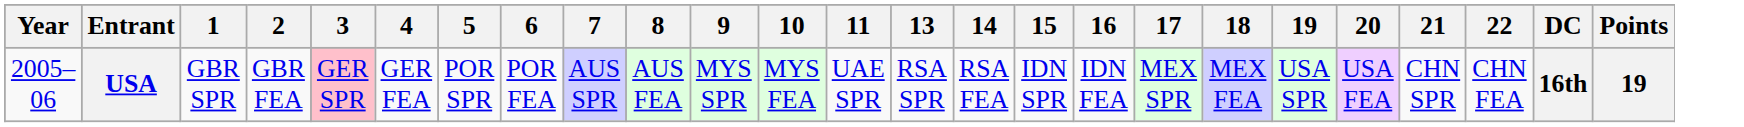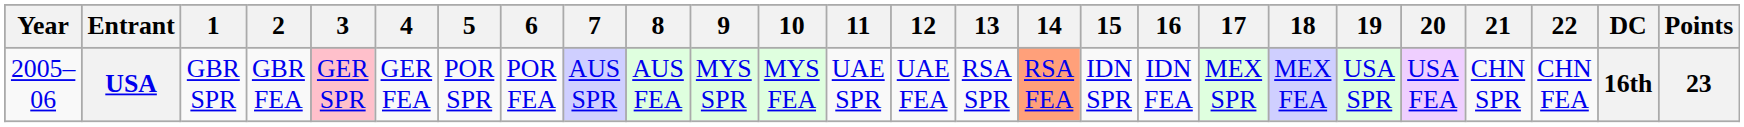+ column: 12 | UAE FEA
USA | 14: no background -> lightsalmon background
USA | Points: 19 -> 23
